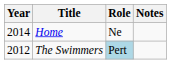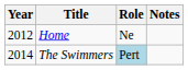Home | Year: 2014 -> 2012
The Swimmers | Year: 2012 -> 2014
